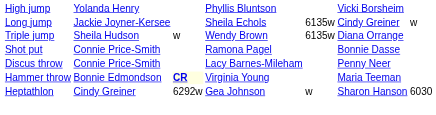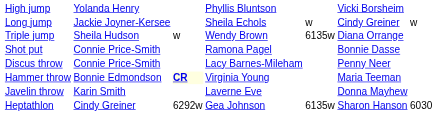Long jump | column 5: 6135w -> w
+ row: Javelin throw | Karin Smith | Laverne Eve | Donna Mayhew
Heptathlon | column 5: w -> 6135w
